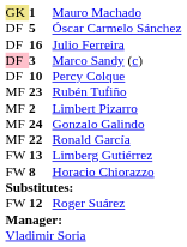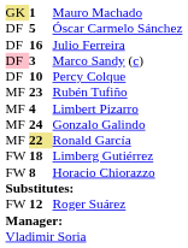Limbert Pizarro | column 2: 2 -> 4
Ronald García | column 2: no background -> khaki background
Limberg Gutiérrez | column 2: 13 -> 18
